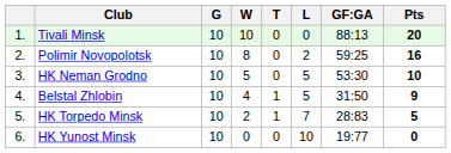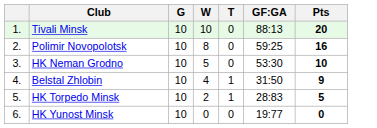- column: L | 0 | 2 | 5 | 5 | 7 | 10
